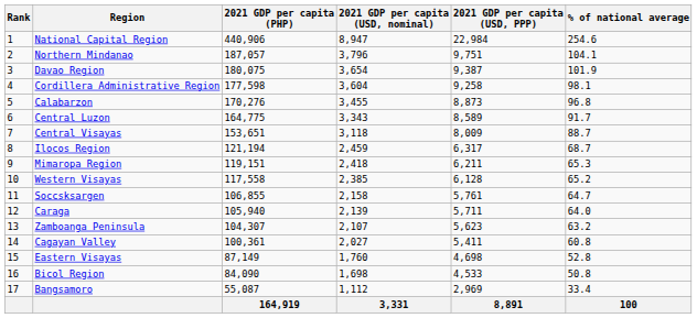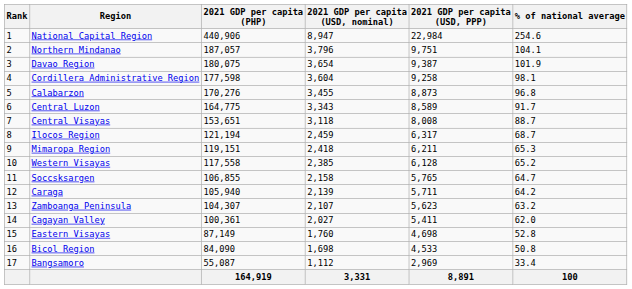Central Visayas | 2021 GDP per capita (USD, PPP): 8,009 -> 8,008
Soccsksargen | 2021 GDP per capita (USD, PPP): 5,761 -> 5,765
Caraga | % of national average: 64.0 -> 64.2
Cagayan Valley | % of national average: 60.8 -> 62.0
